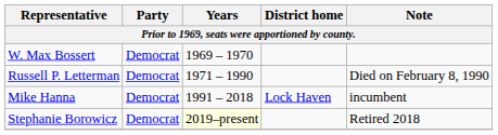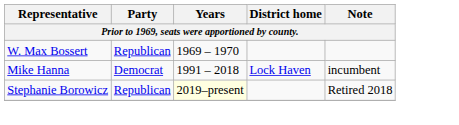W. Max Bossert | Party: Democrat -> Republican
- row: Russell P. Letterman | Democrat | 1971 – 1990 | Died on February 8, 1990
Stephanie Borowicz | Party: Democrat -> Republican
